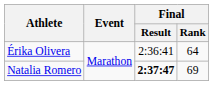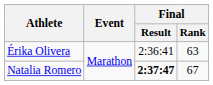Érika Olivera | Final / Rank: 64 -> 63
Natalia Romero | Final / Rank: 69 -> 67
